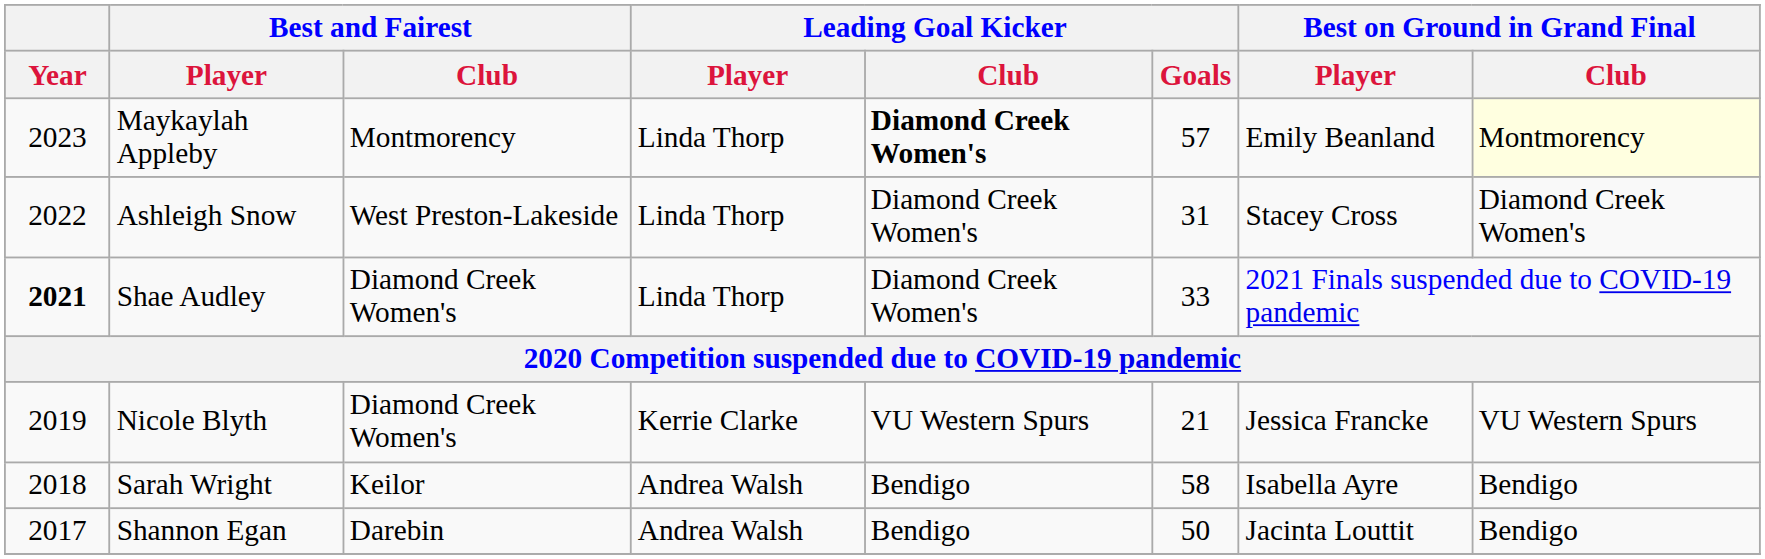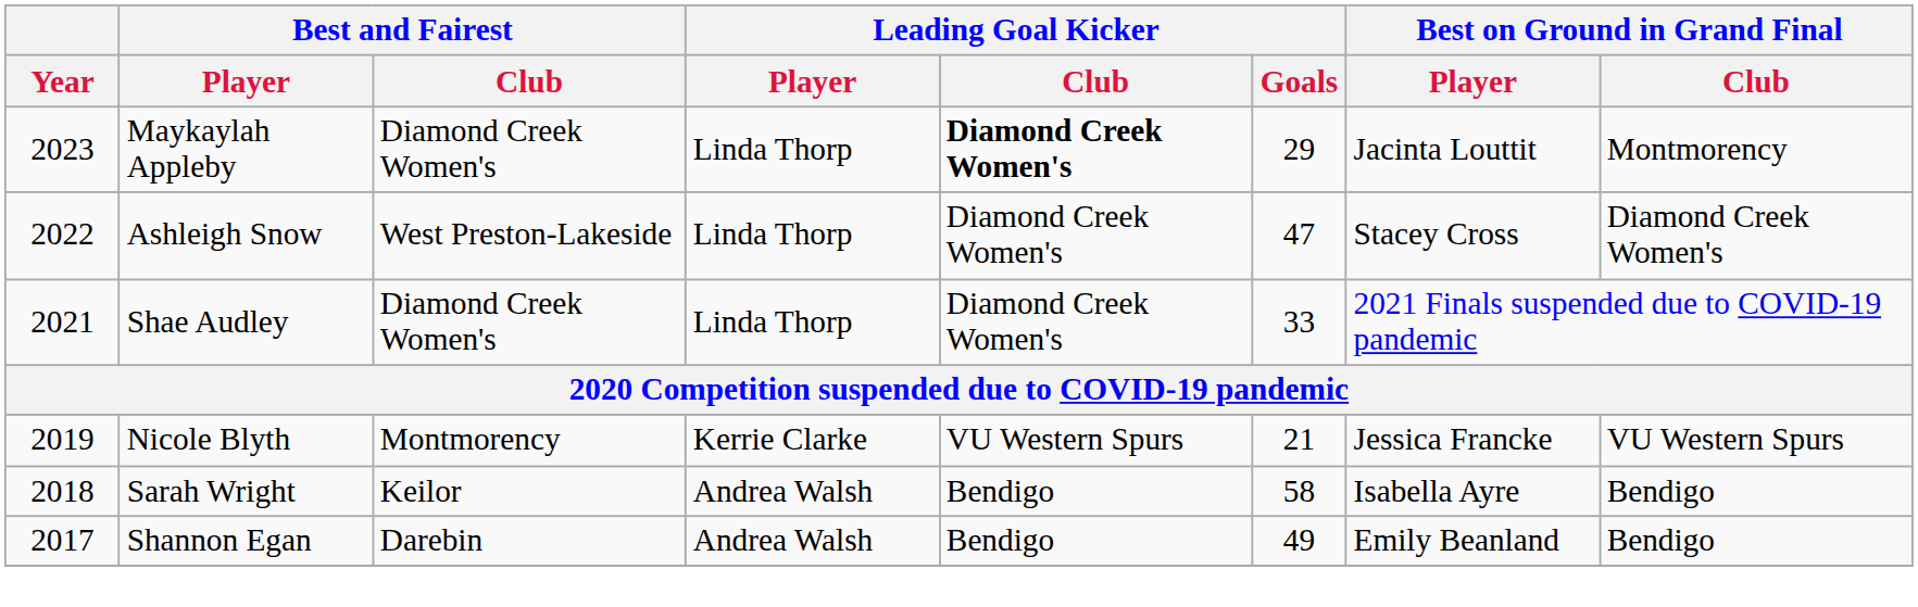Maykaylah Appleby | Best and Fairest / Club: Montmorency -> Diamond Creek Women's
Maykaylah Appleby | Leading Goal Kicker / Goals: 57 -> 29
Maykaylah Appleby | Best on Ground in Grand Final / Player: Emily Beanland -> Jacinta Louttit
Maykaylah Appleby | Best on Ground in Grand Final / Club: lightyellow background -> no background
Ashleigh Snow | Leading Goal Kicker / Goals: 31 -> 47
Shae Audley | Year: bold -> normal
Nicole Blyth | Best and Fairest / Club: Diamond Creek Women's -> Montmorency
Shannon Egan | Leading Goal Kicker / Goals: 50 -> 49
Shannon Egan | Best on Ground in Grand Final / Player: Jacinta Louttit -> Emily Beanland
